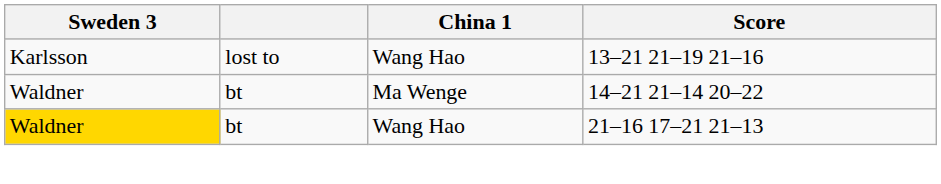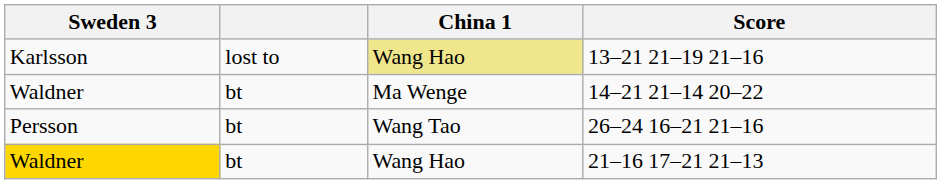13–21 21–19 21–16 | China 1: no background -> khaki background
+ row: Persson | bt | Wang Tao | 26–24 16–21 21–16
